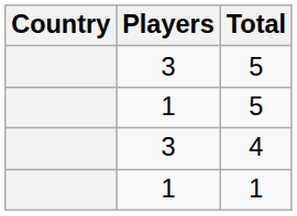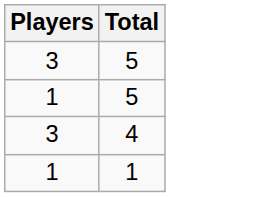- column: Country
